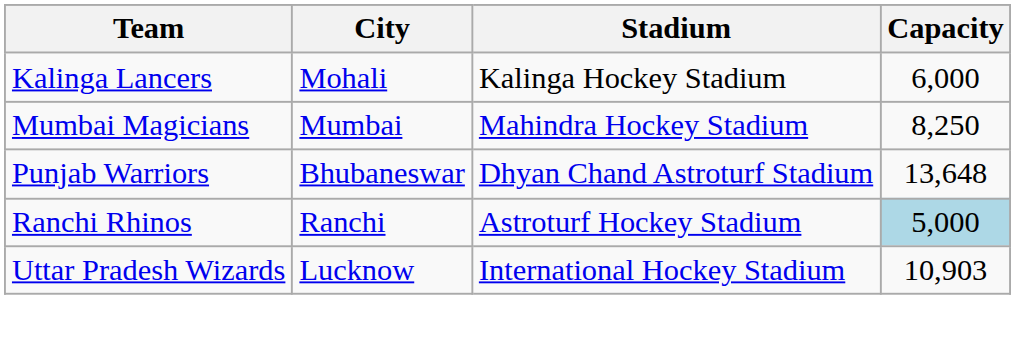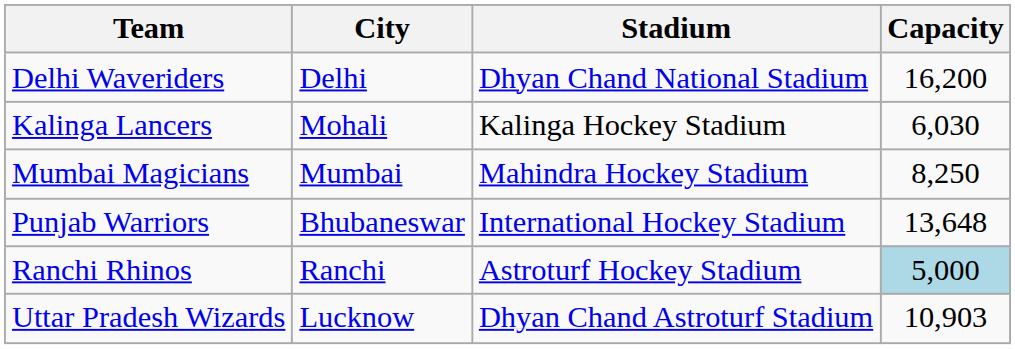+ row: Delhi Waveriders | Delhi | Dhyan Chand National Stadium | 16,200
Kalinga Lancers | Capacity: 6,000 -> 6,030
Punjab Warriors | Stadium: Dhyan Chand Astroturf Stadium -> International Hockey Stadium
Uttar Pradesh Wizards | Stadium: International Hockey Stadium -> Dhyan Chand Astroturf Stadium
